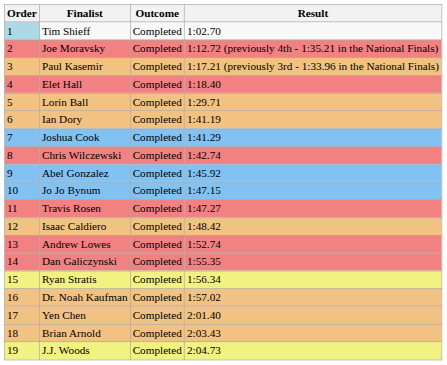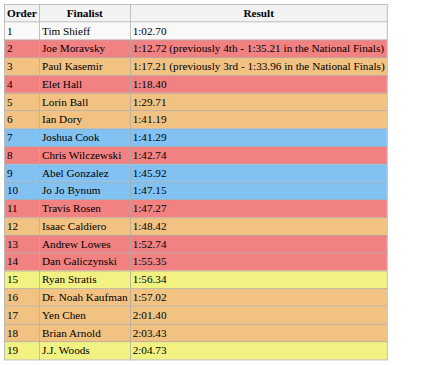- column: Outcome | Completed | Completed | Completed | Completed | Completed | Completed | Completed | Completed | Completed | Completed | Completed | Completed | Completed | Completed | Completed | Completed | Completed | Completed | Completed
Tim Shieff | Order: lightblue background -> no background
